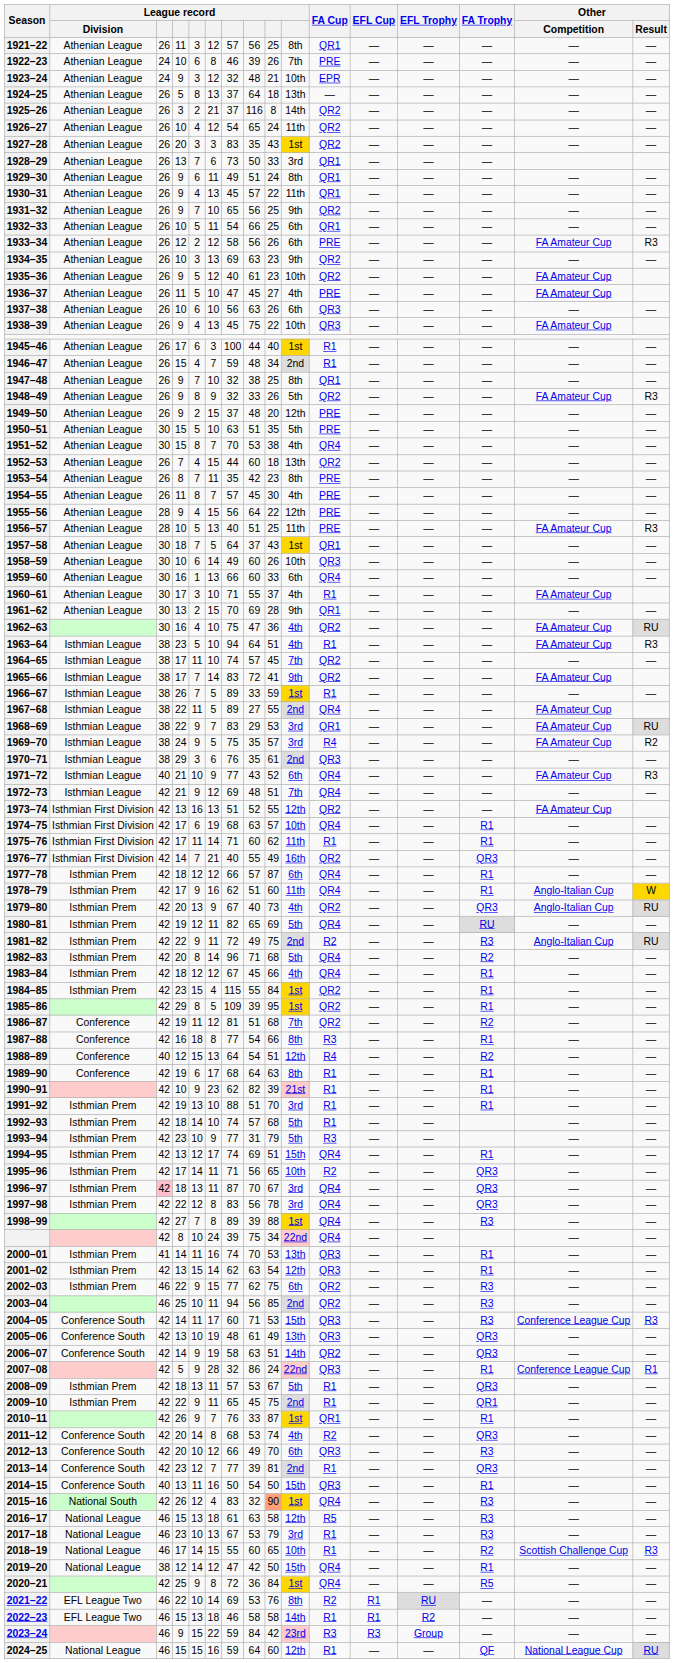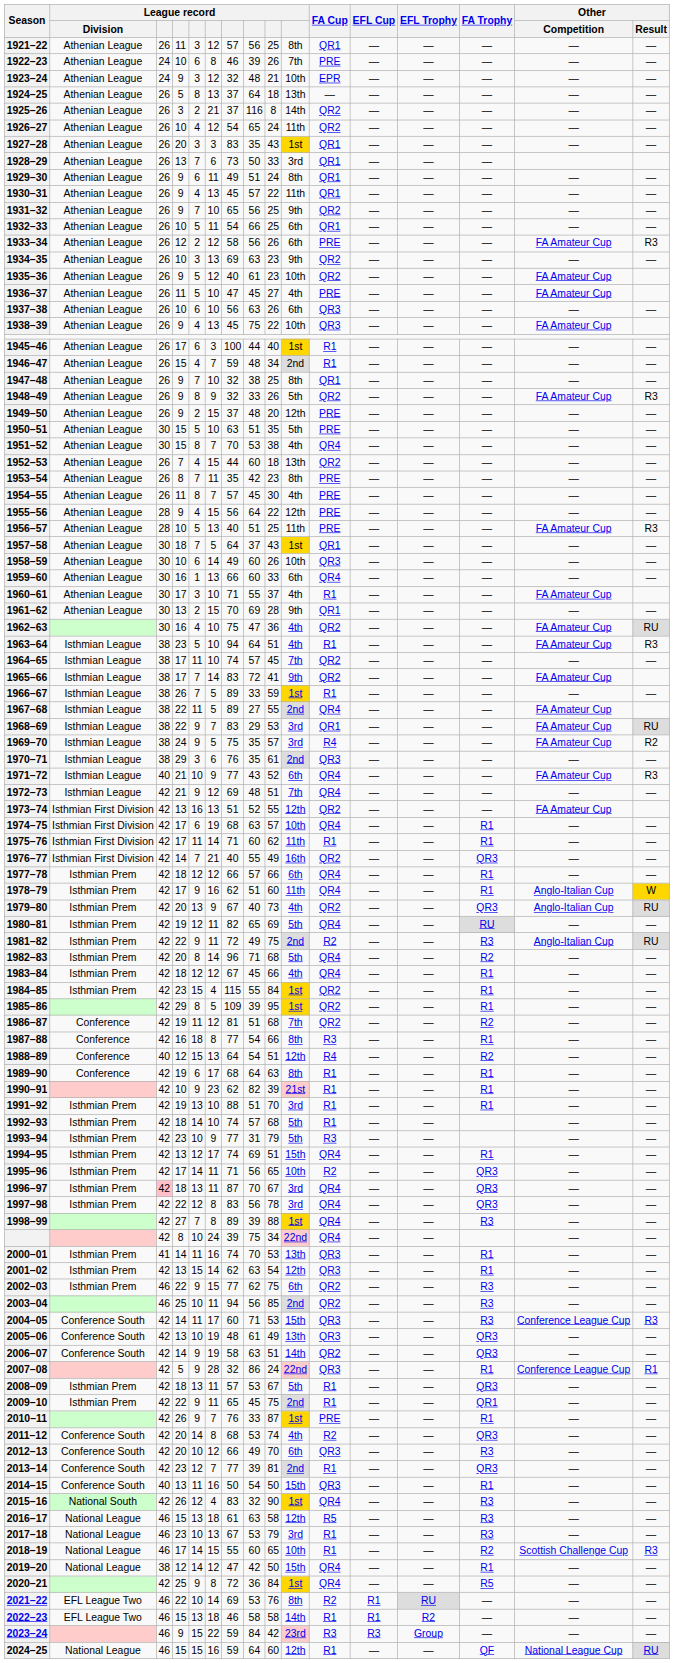1927–28 | FA Cup: QR2 -> QR1
1977–78 | column 9: 87 -> 66
2010–11 | FA Cup: QR1 -> PRE
2015–16 | column 9: lightsalmon background -> no background
